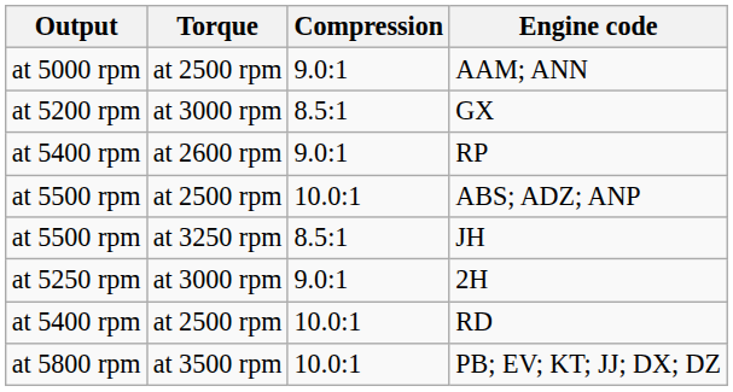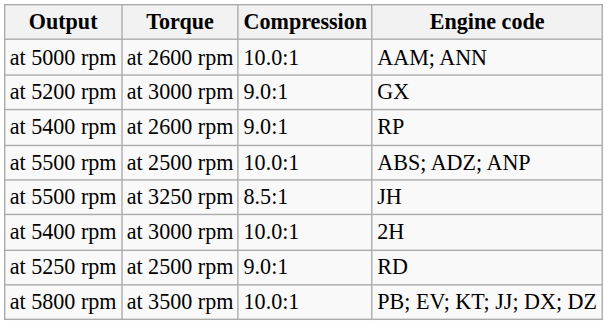AAM; ANN | Torque: at 2500 rpm -> at 2600 rpm
AAM; ANN | Compression: 9.0:1 -> 10.0:1
GX | Compression: 8.5:1 -> 9.0:1
2H | Output: at 5250 rpm -> at 5400 rpm
2H | Compression: 9.0:1 -> 10.0:1
RD | Output: at 5400 rpm -> at 5250 rpm
RD | Compression: 10.0:1 -> 9.0:1
